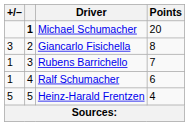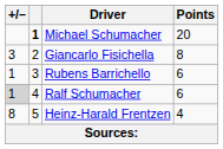Rubens Barrichello | Points: 7 -> 6
Ralf Schumacher | +/–: no background -> lightgrey background
Heinz-Harald Frentzen | +/–: 5 -> 8
